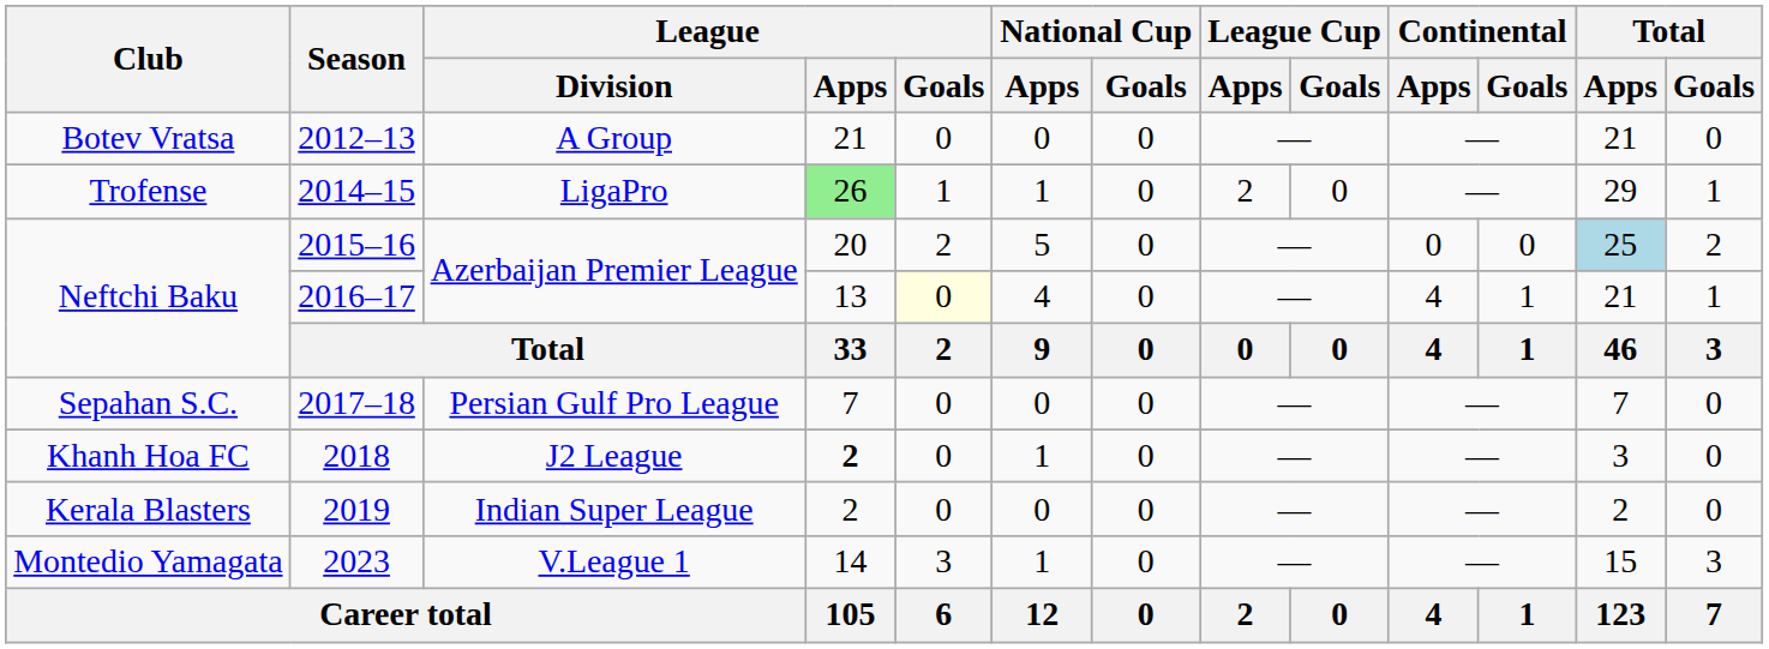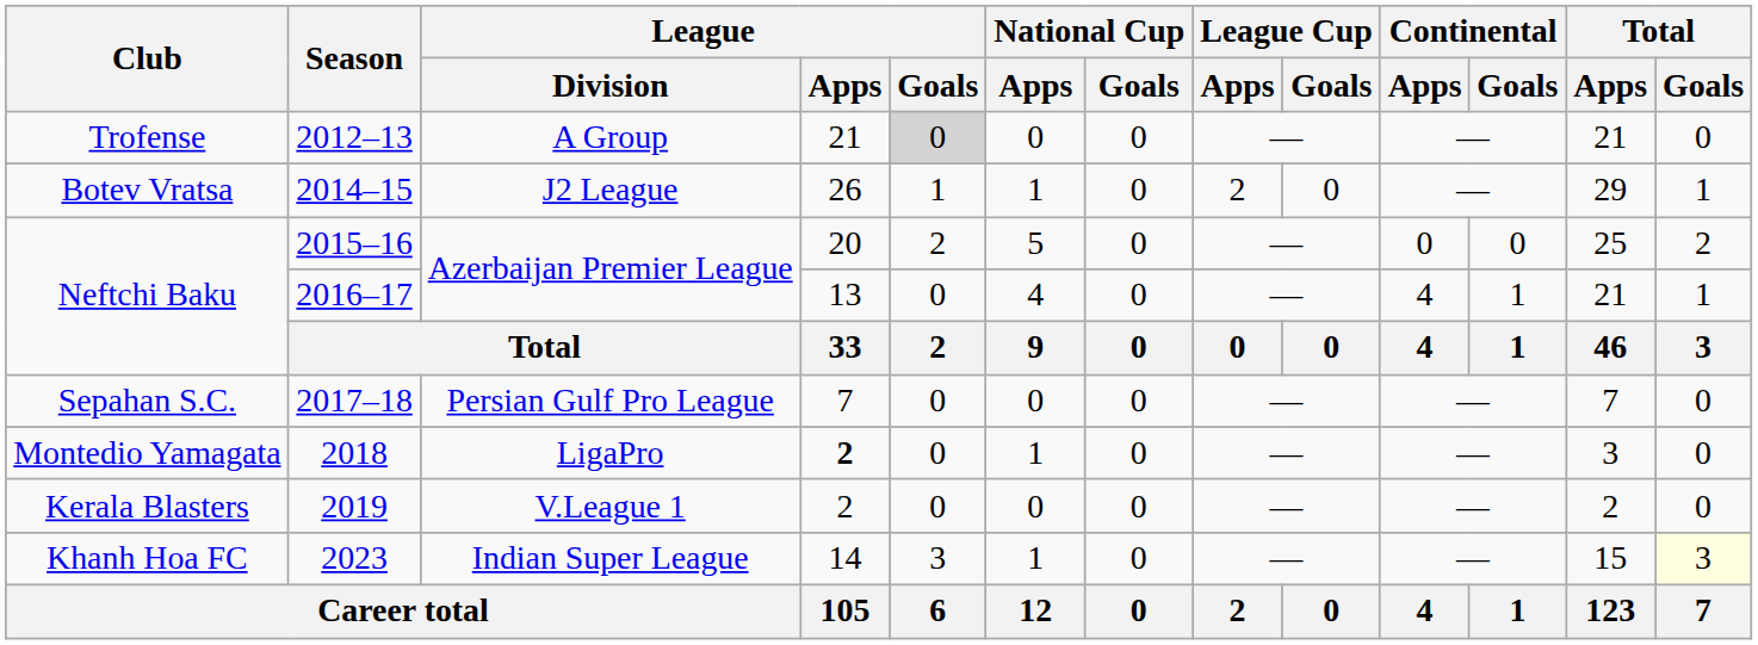2012–13 | Club: Botev Vratsa -> Trofense
2012–13 | League / Goals: no background -> lightgrey background
2014–15 | Club: Trofense -> Botev Vratsa
2014–15 | League / Division: LigaPro -> J2 League
2014–15 | League / Apps: lightgreen background -> no background
2015–16 | Total / Apps: lightblue background -> no background
2016–17 | League / Goals: lightyellow background -> no background
2018 | Club: Khanh Hoa FC -> Montedio Yamagata
2018 | League / Division: J2 League -> LigaPro
2019 | League / Division: Indian Super League -> V.League 1
2023 | Club: Montedio Yamagata -> Khanh Hoa FC
2023 | League / Division: V.League 1 -> Indian Super League
2023 | Total / Goals: no background -> lightyellow background
